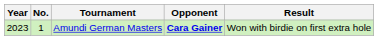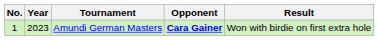columns swapped: No. <-> Year
